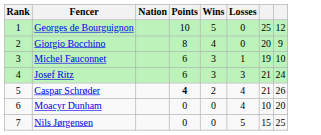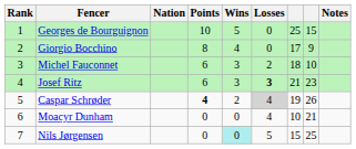+ column: Notes
Georges de Bourguignon | column 8: 12 -> 15
Giorgio Bocchino | column 7: 20 -> 17
Michel Fauconnet | Losses: 1 -> 2
Michel Fauconnet | column 7: 19 -> 18
Josef Ritz | Losses: normal -> bold
Josef Ritz | column 8: 24 -> 23
Caspar Schrøder | Losses: no background -> lightgrey background
Caspar Schrøder | column 7: 21 -> 19
Moacyr Dunham | column 8: 20 -> 21
Nils Jørgensen | Wins: no background -> paleturquoise background
